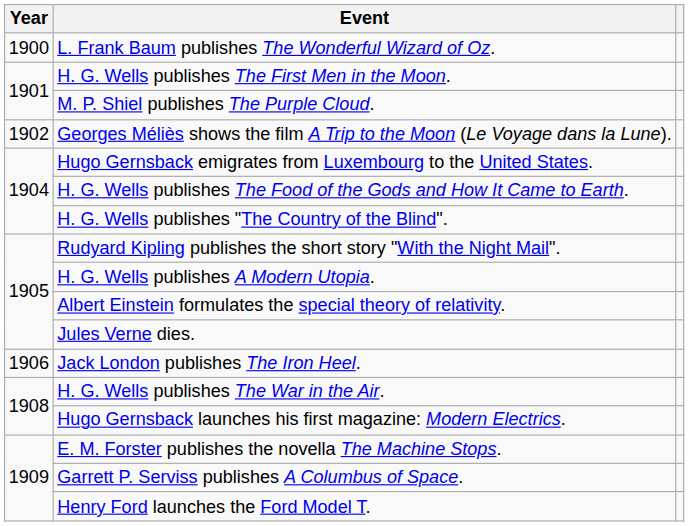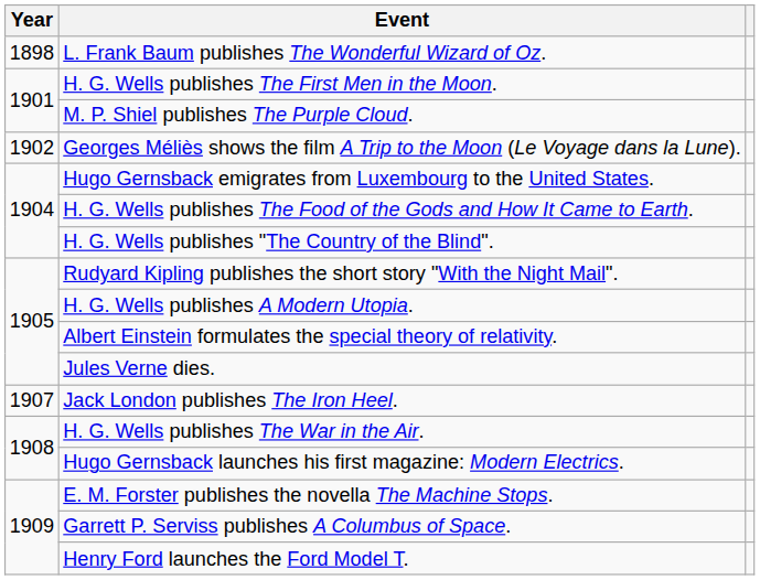L. Frank Baum publishes The Wonderful Wizard of Oz. | Year: 1900 -> 1898
Jack London publishes The Iron Heel. | Year: 1906 -> 1907
